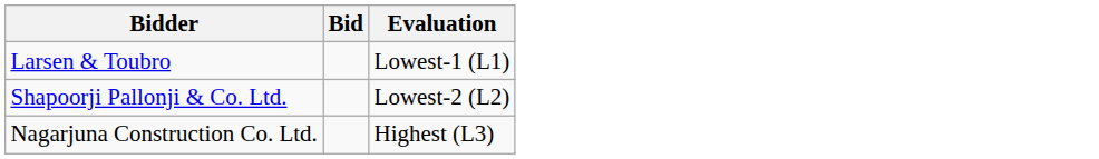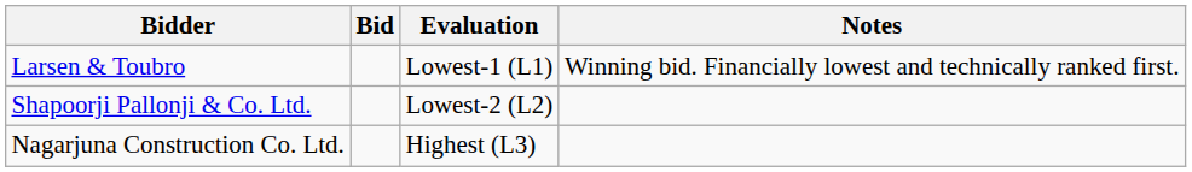+ column: Notes | Winning bid. Financially lowest and technically ranked first.
